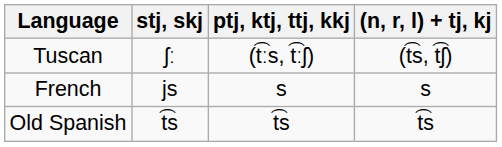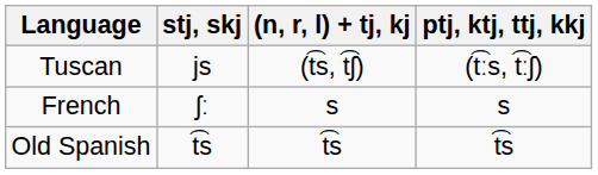columns swapped: ptj, ktj, ttj, kkj <-> (n, r, l) + tj, kj
Tuscan | stj, skj: ʃː -> js
French | stj, skj: js -> ʃː
